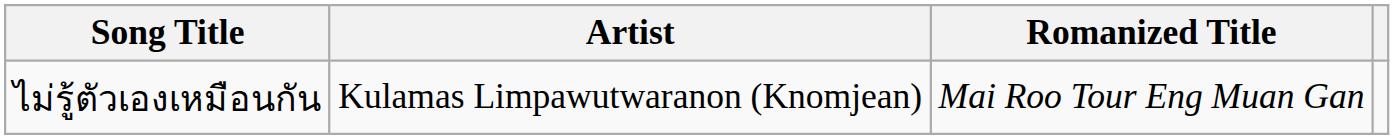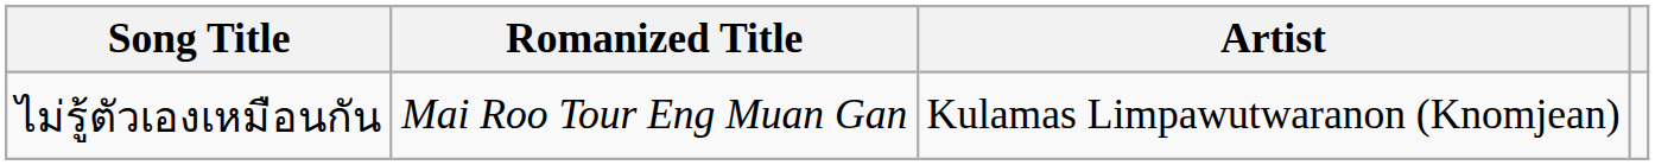columns swapped: Romanized Title <-> Artist
